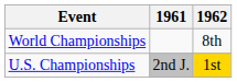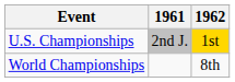rows swapped: World Championships <-> U.S. Championships
